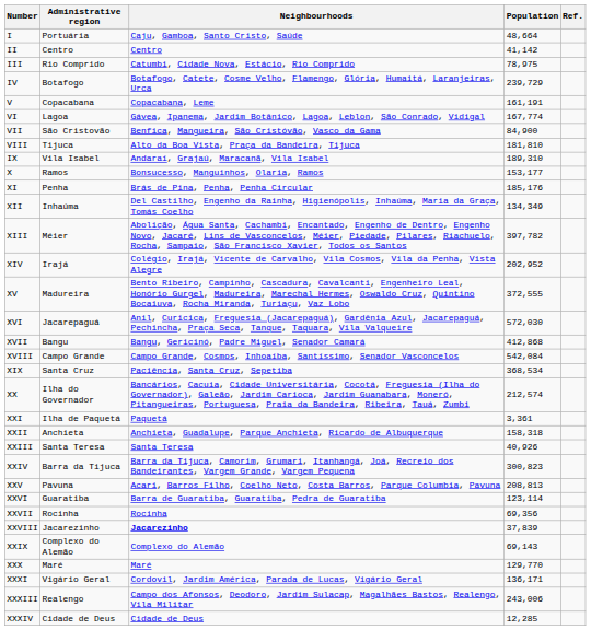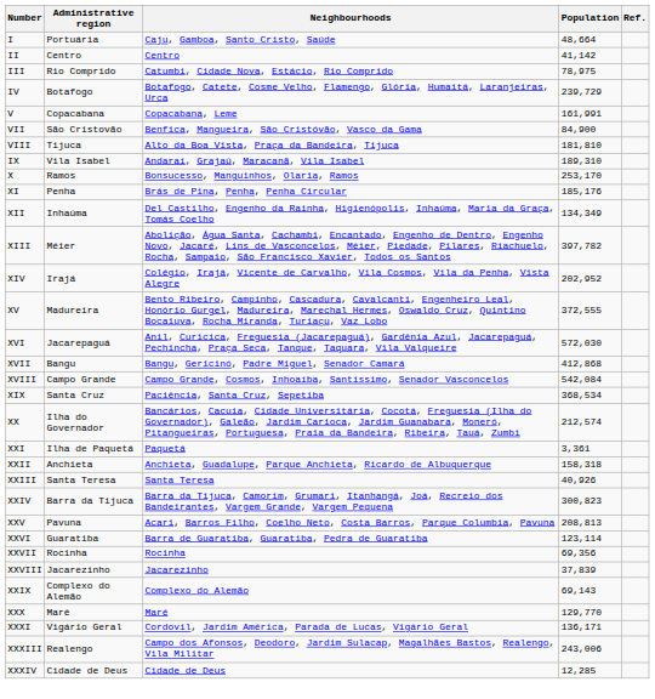V | Population: 161,191 -> 161,991
- row: VI | Lagoa | Gávea, Ipanema, Jardim Botânico, Lagoa, Leblon, São Conrado, Vidigal | 167,774
X | Population: 153,177 -> 253,170
XXVIII | Neighbourhoods: bold -> normal
